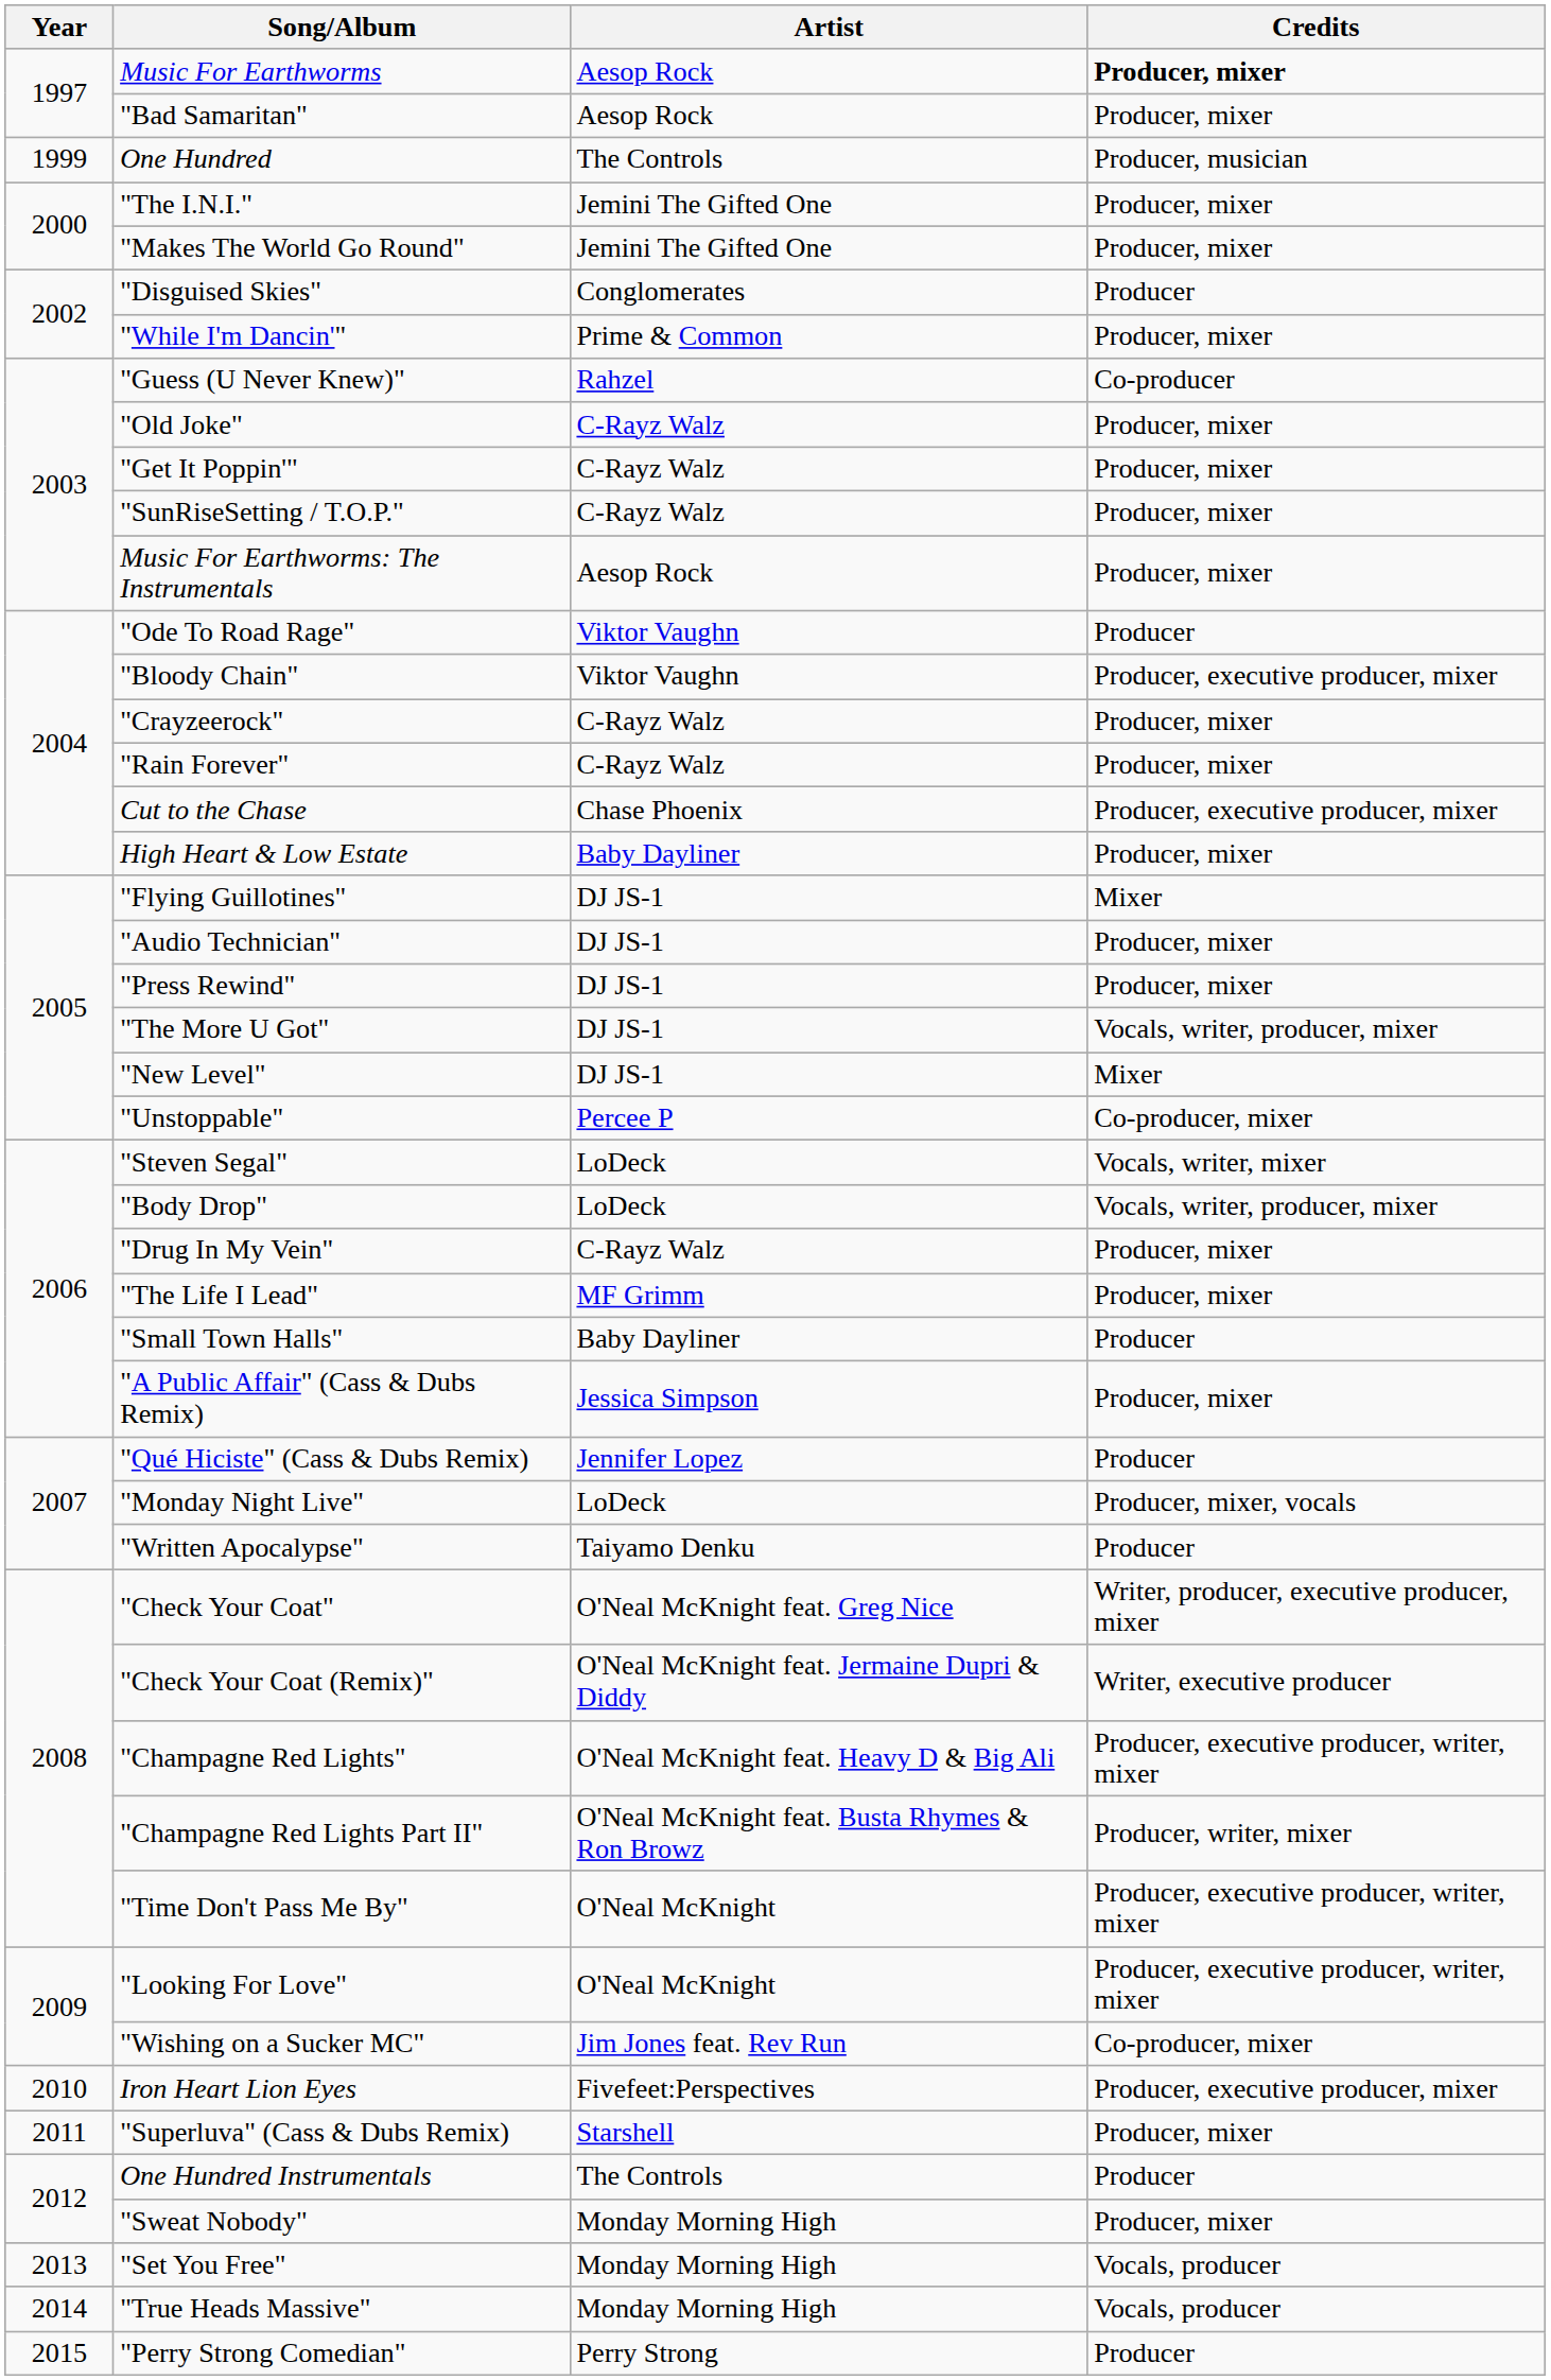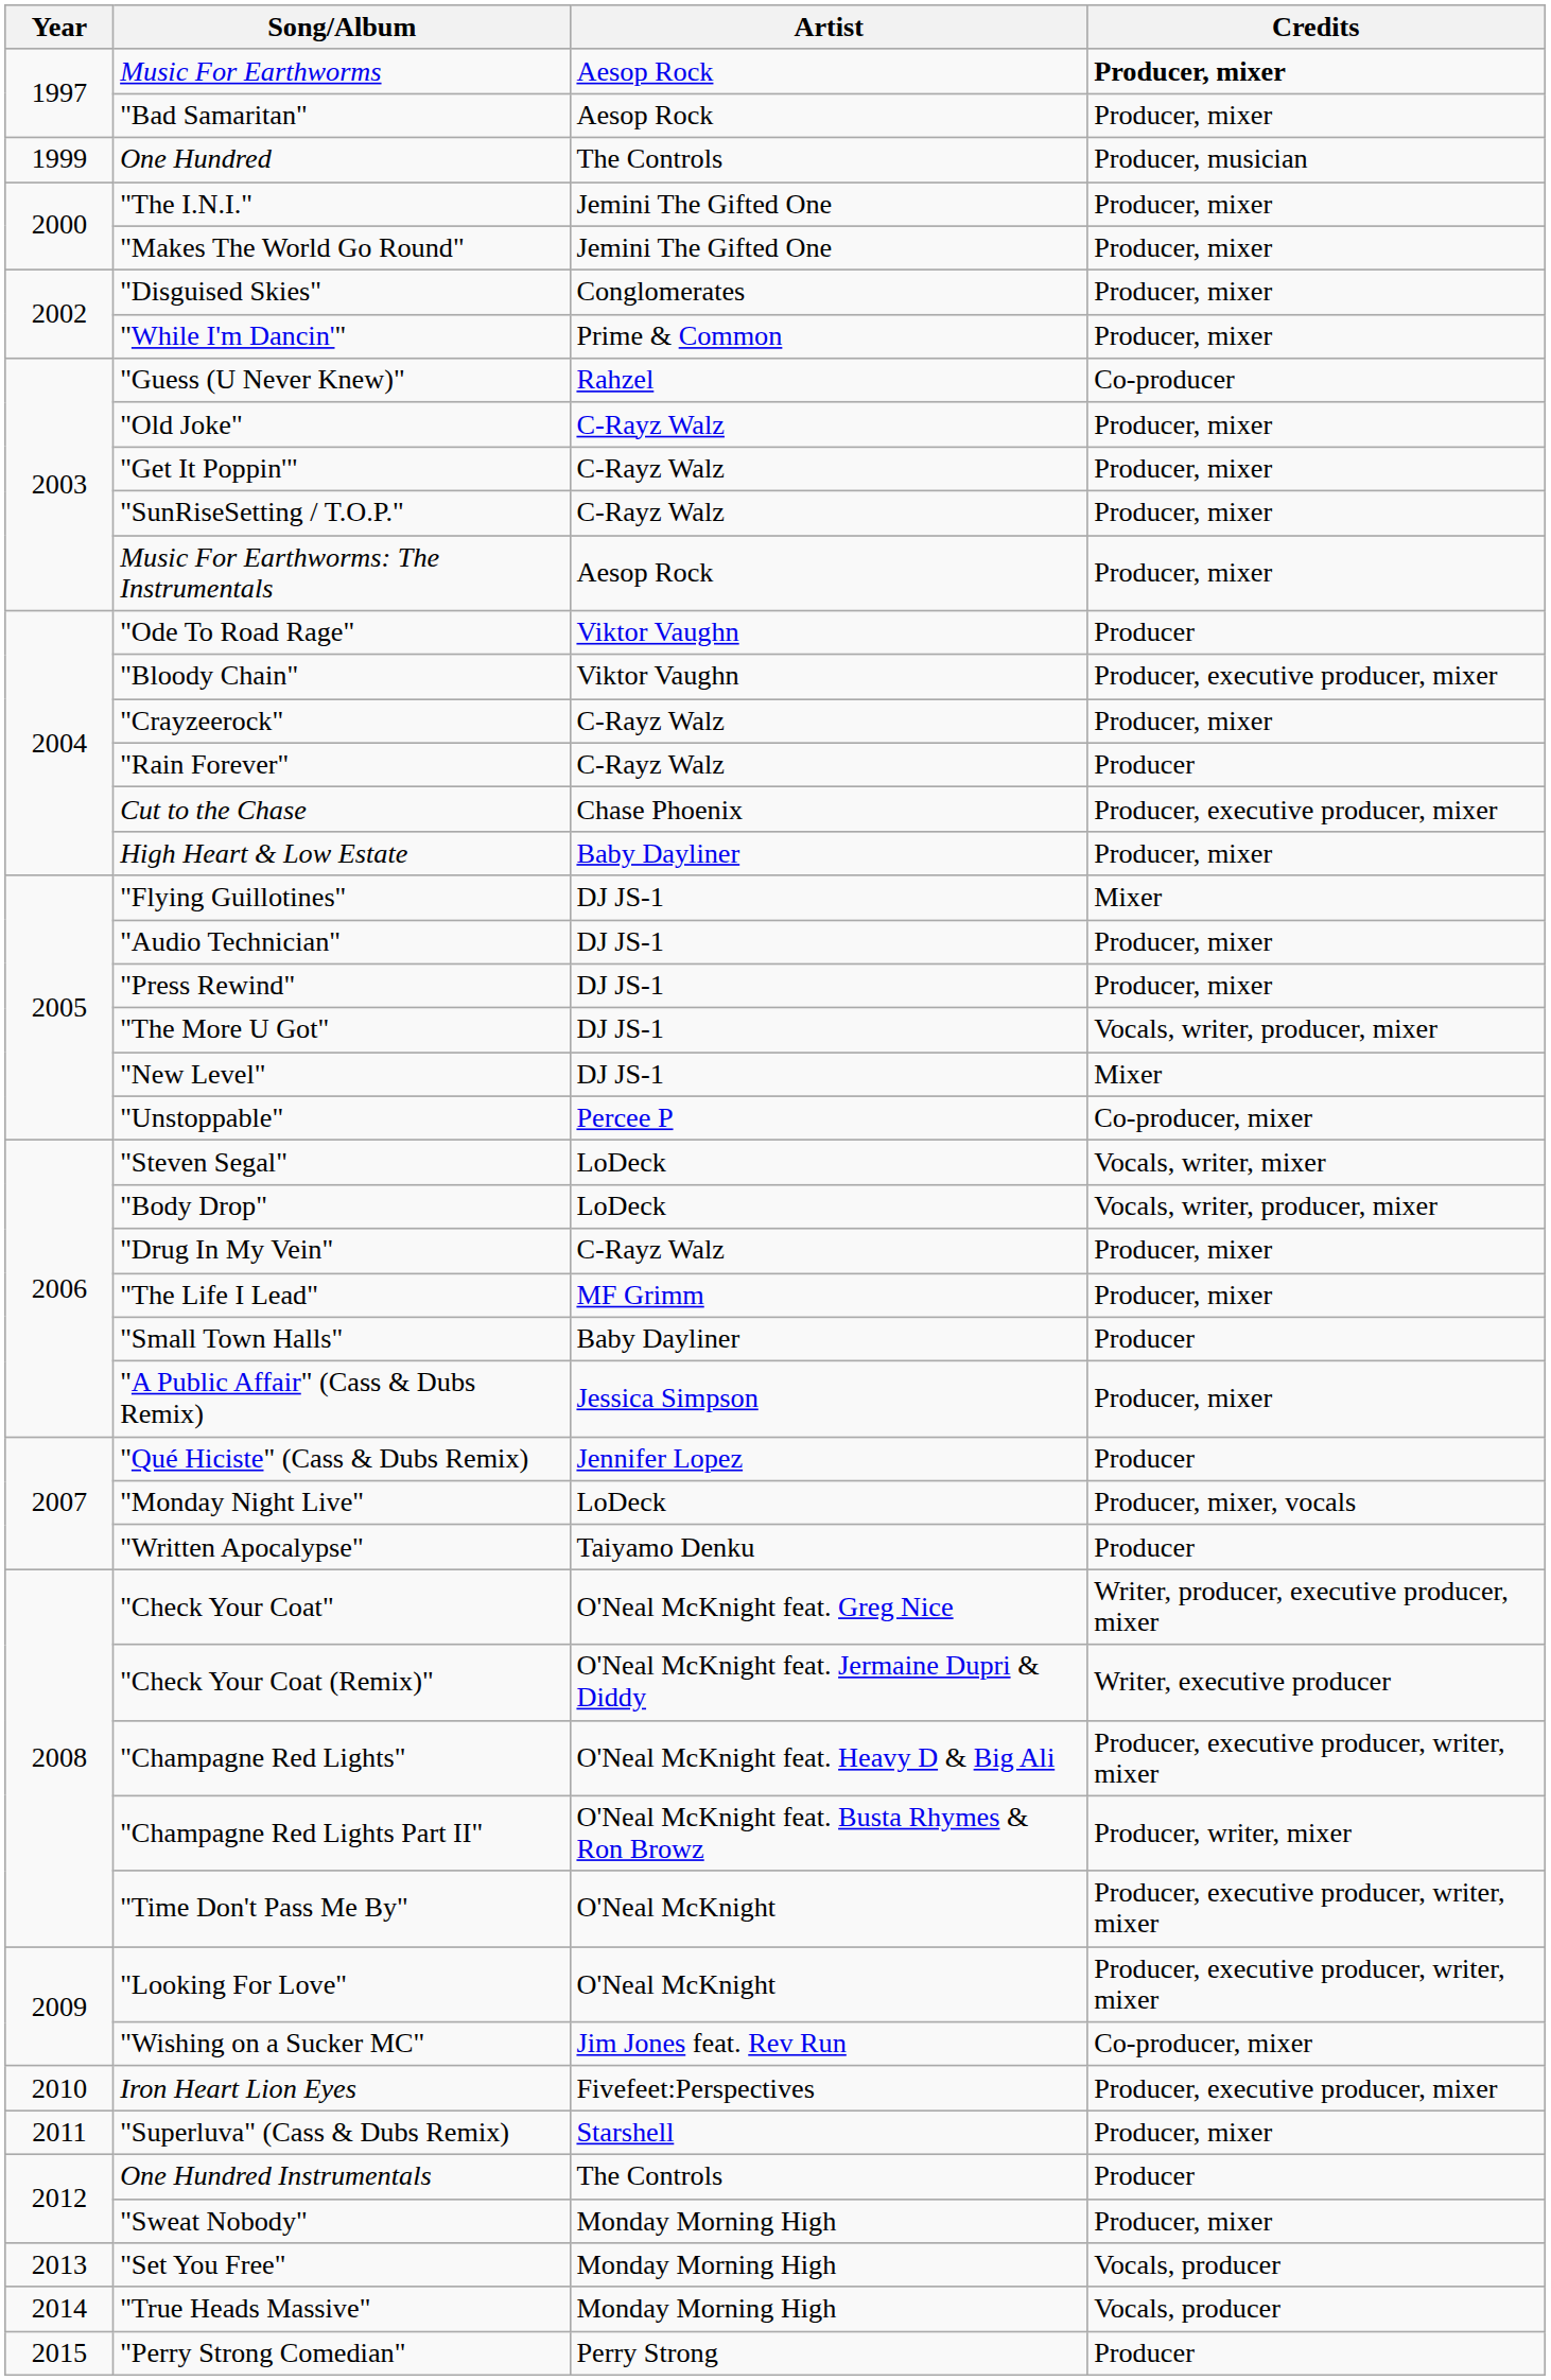"Disguised Skies" | Credits: Producer -> Producer, mixer
"Rain Forever" | Credits: Producer, mixer -> Producer
